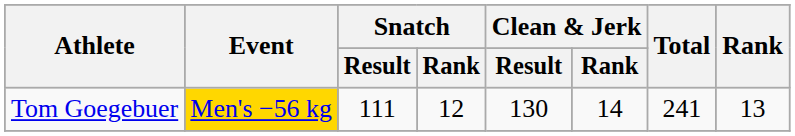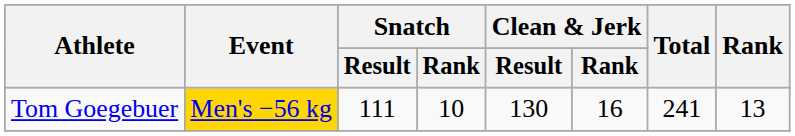Tom Goegebuer | Snatch / Rank: 12 -> 10
Tom Goegebuer | Clean & Jerk / Rank: 14 -> 16
